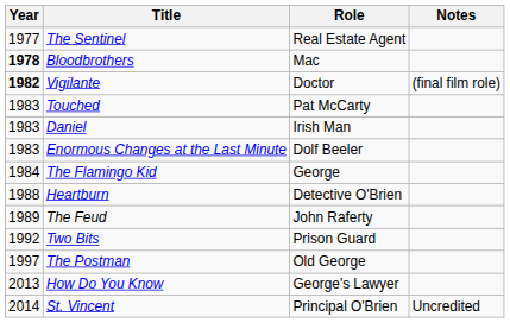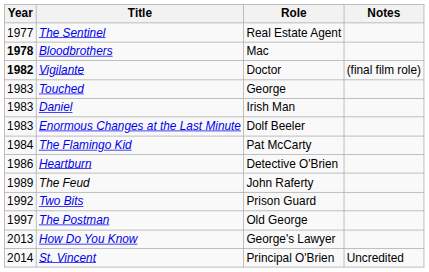Touched | Role: Pat McCarty -> George
The Flamingo Kid | Role: George -> Pat McCarty
Heartburn | Year: 1988 -> 1986
